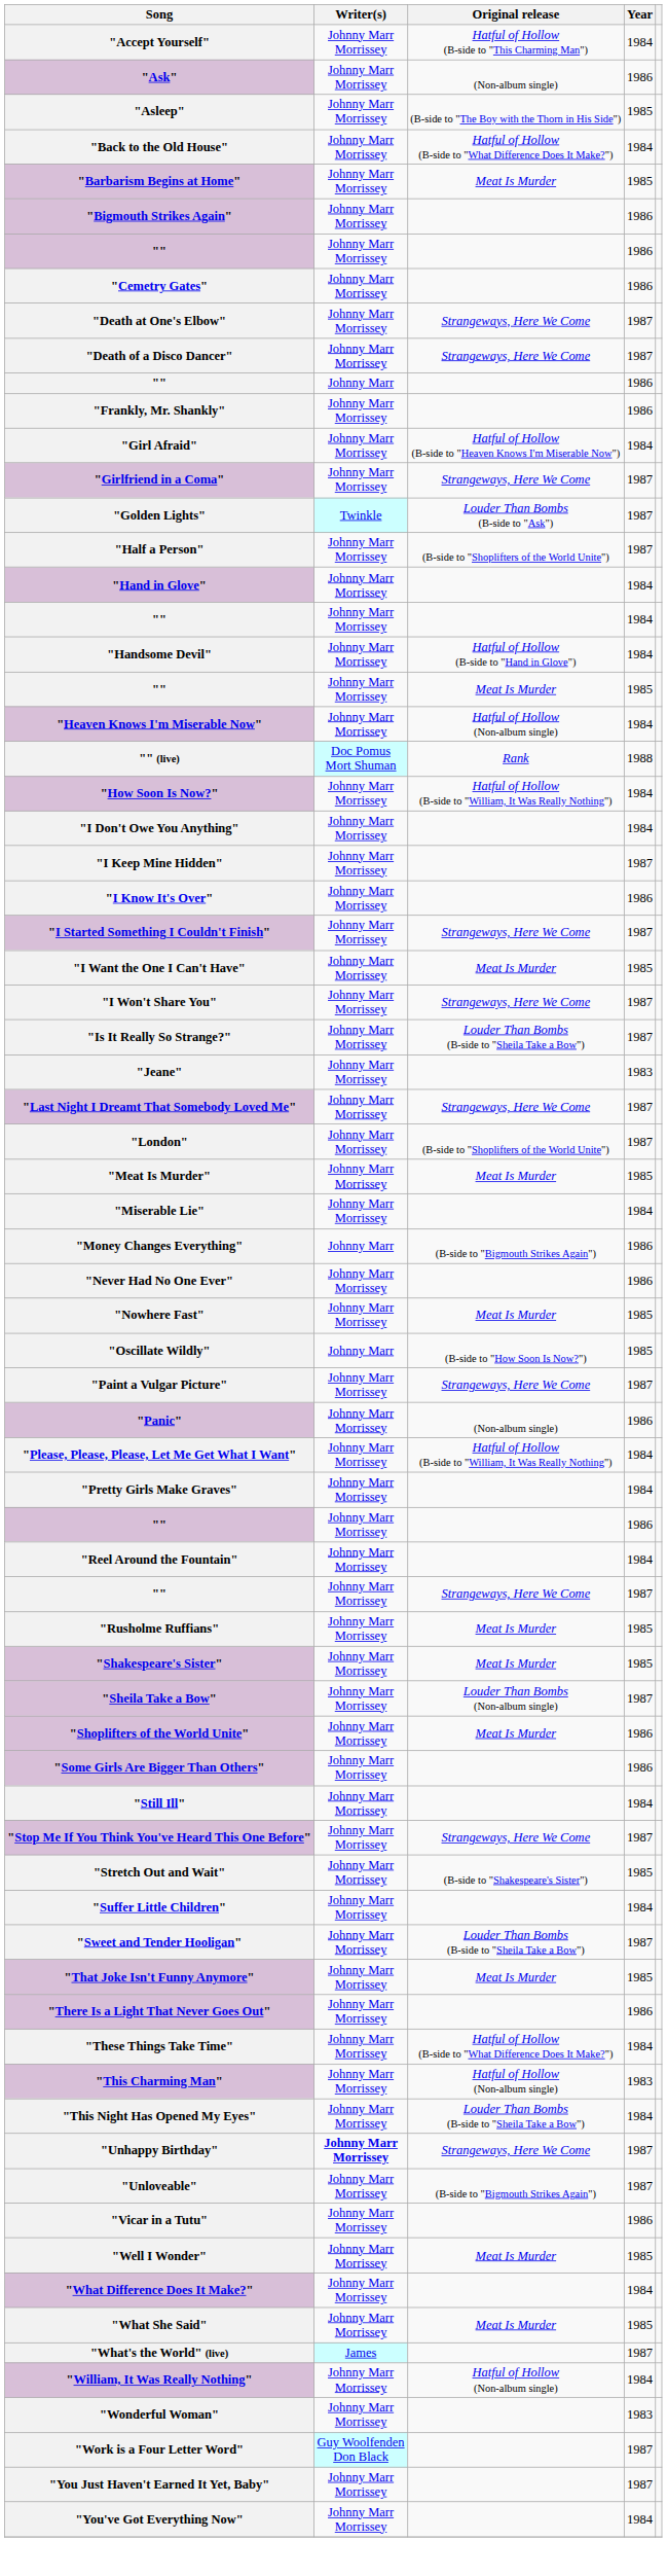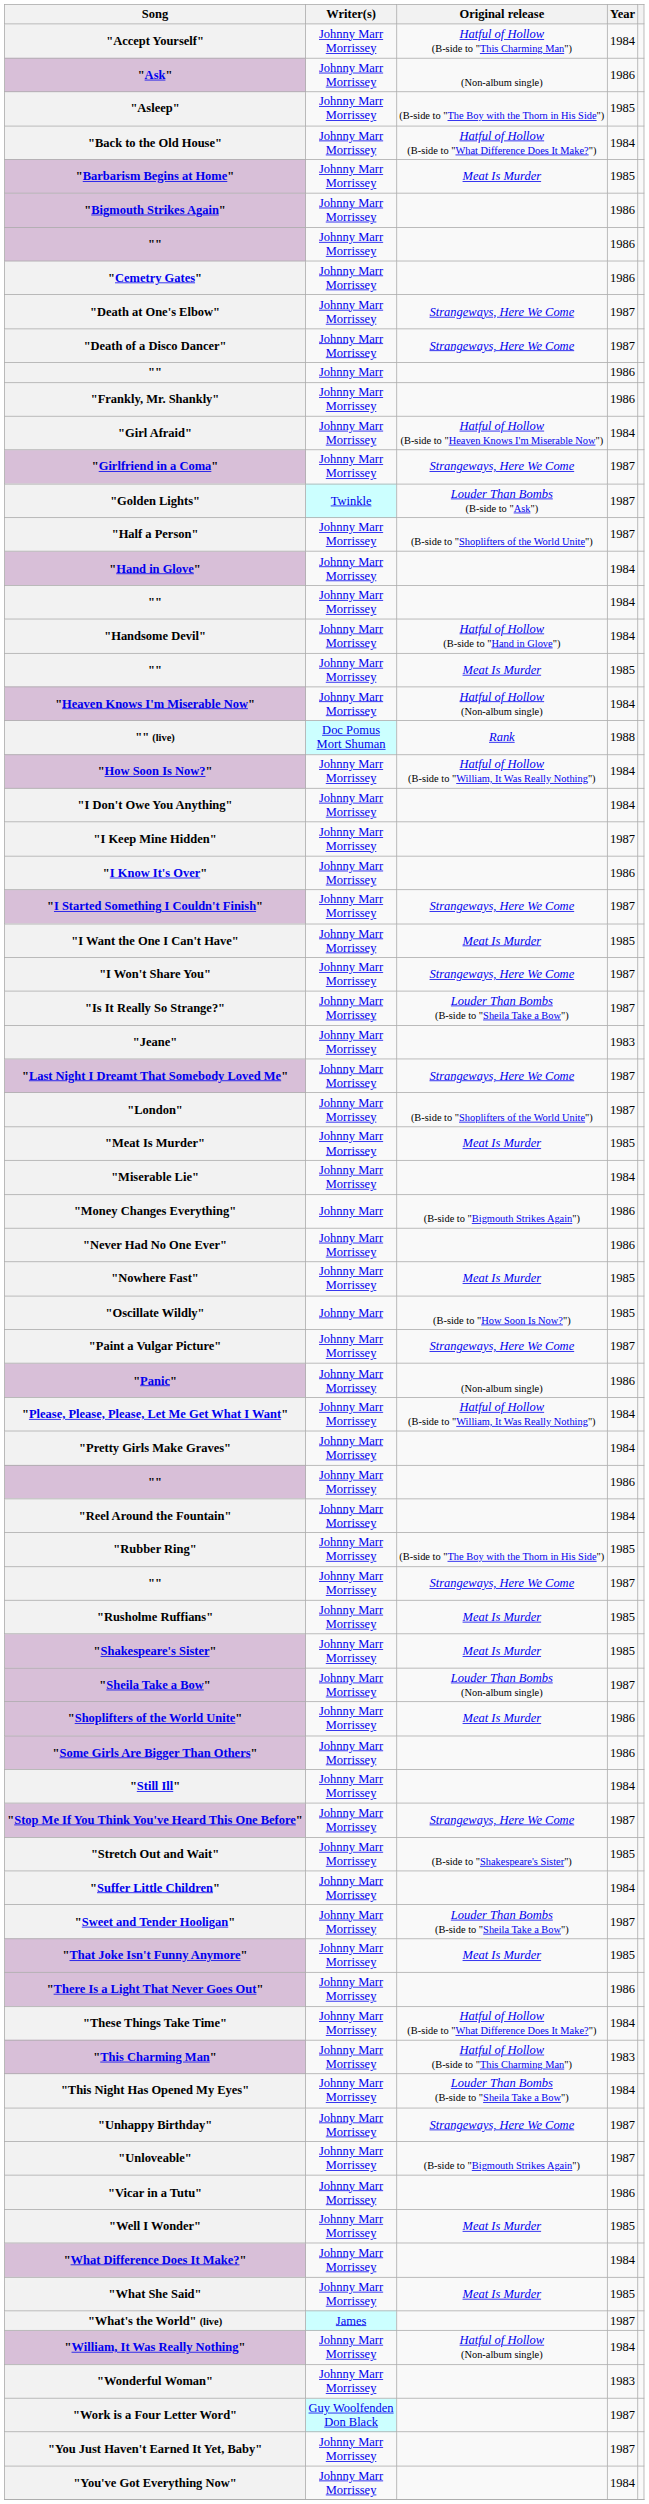+ row: "Rubber Ring" | Johnny Marr Morrissey | (B-side to "The Boy with the Thorn in His Side") | 1985
"This Charming Man" | Original release: Hatful of Hollow (Non-album single) -> Hatful of Hollow (B-side to "This Charming Man")
"Unhappy Birthday" | Writer(s): bold -> normal
